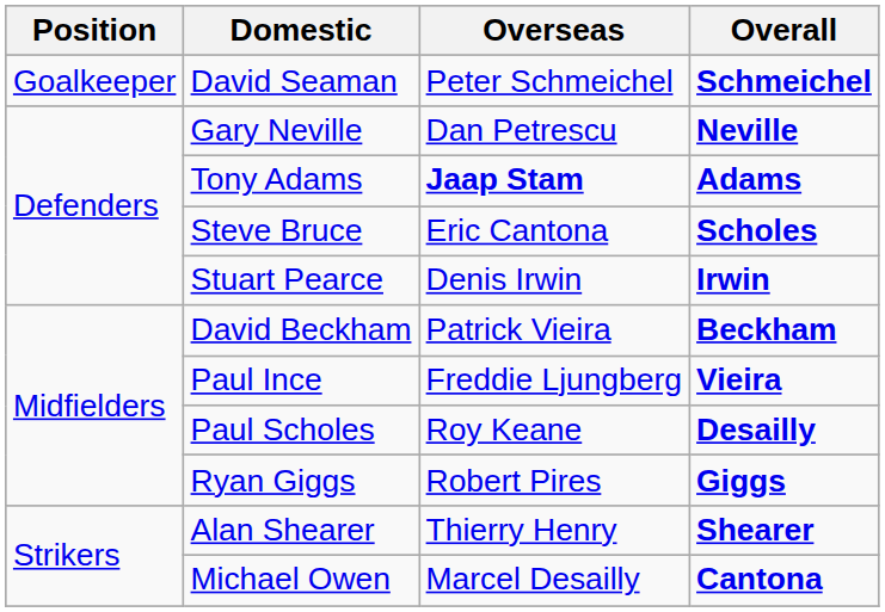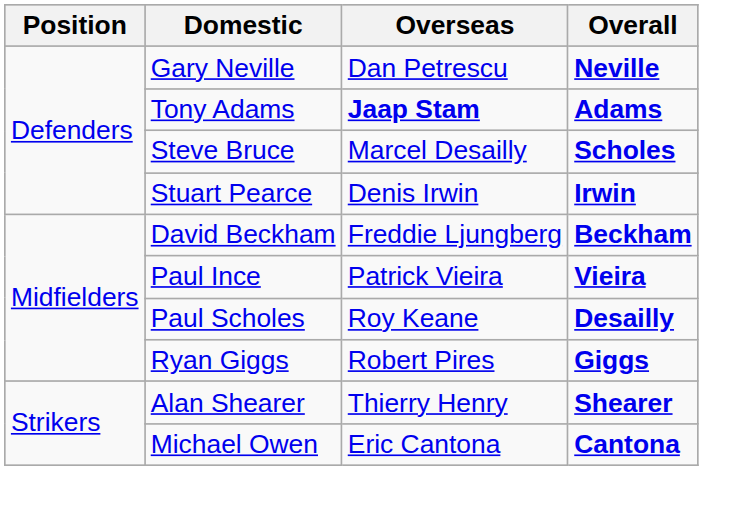- row: Goalkeeper | David Seaman | Peter Schmeichel | Schmeichel
Steve Bruce | Overseas: Eric Cantona -> Marcel Desailly
David Beckham | Overseas: Patrick Vieira -> Freddie Ljungberg
Paul Ince | Overseas: Freddie Ljungberg -> Patrick Vieira
Michael Owen | Overseas: Marcel Desailly -> Eric Cantona
